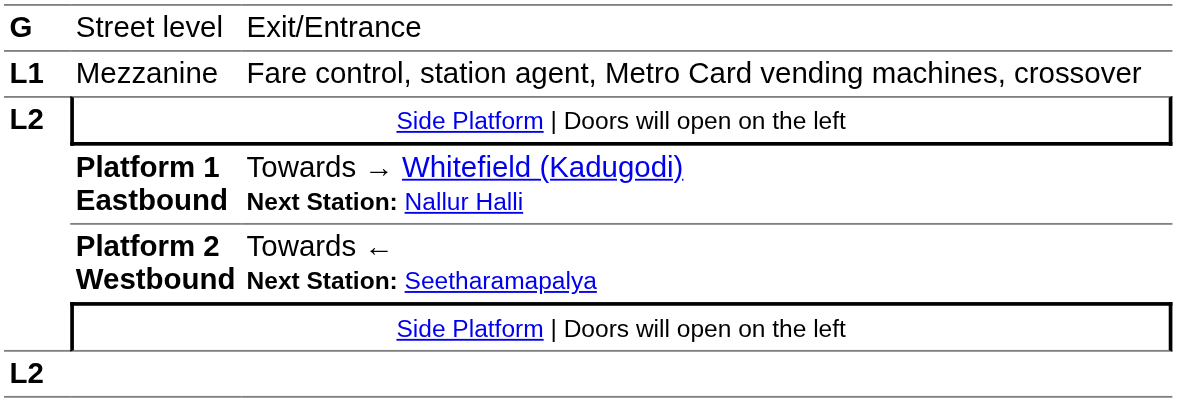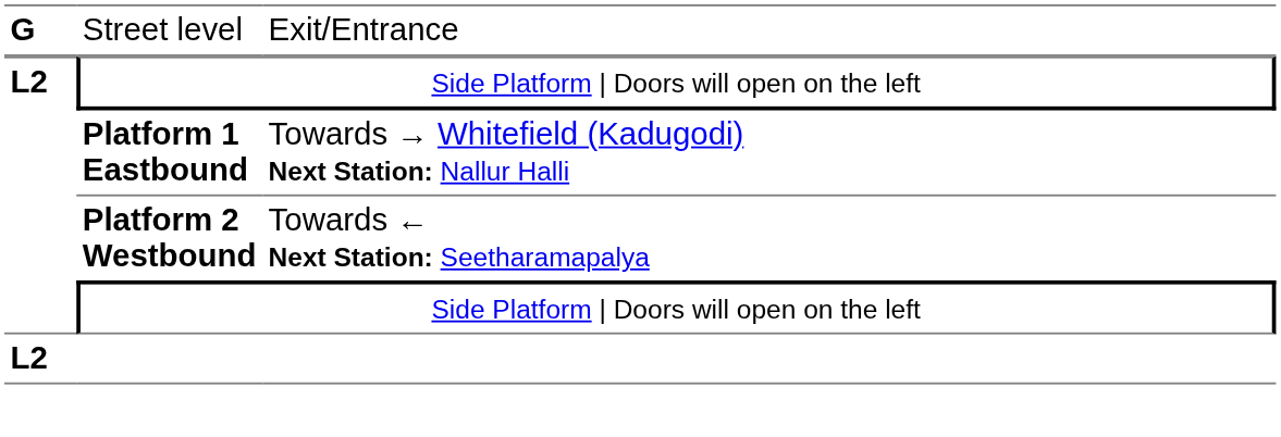- row: L1 | Mezzanine | Fare control, station agent, Metro Card vending machines, crossover
